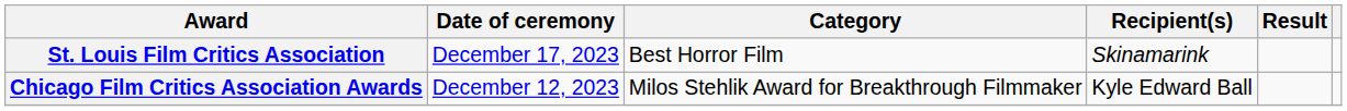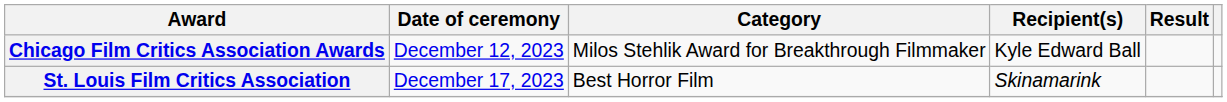rows swapped: Chicago Film Critics Association Awards <-> St. Louis Film Critics Association
